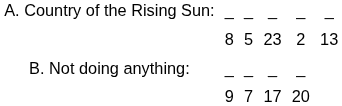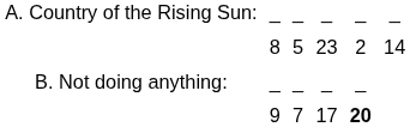8 | column 6: 13 -> 14
9 | column 5: normal -> bold
